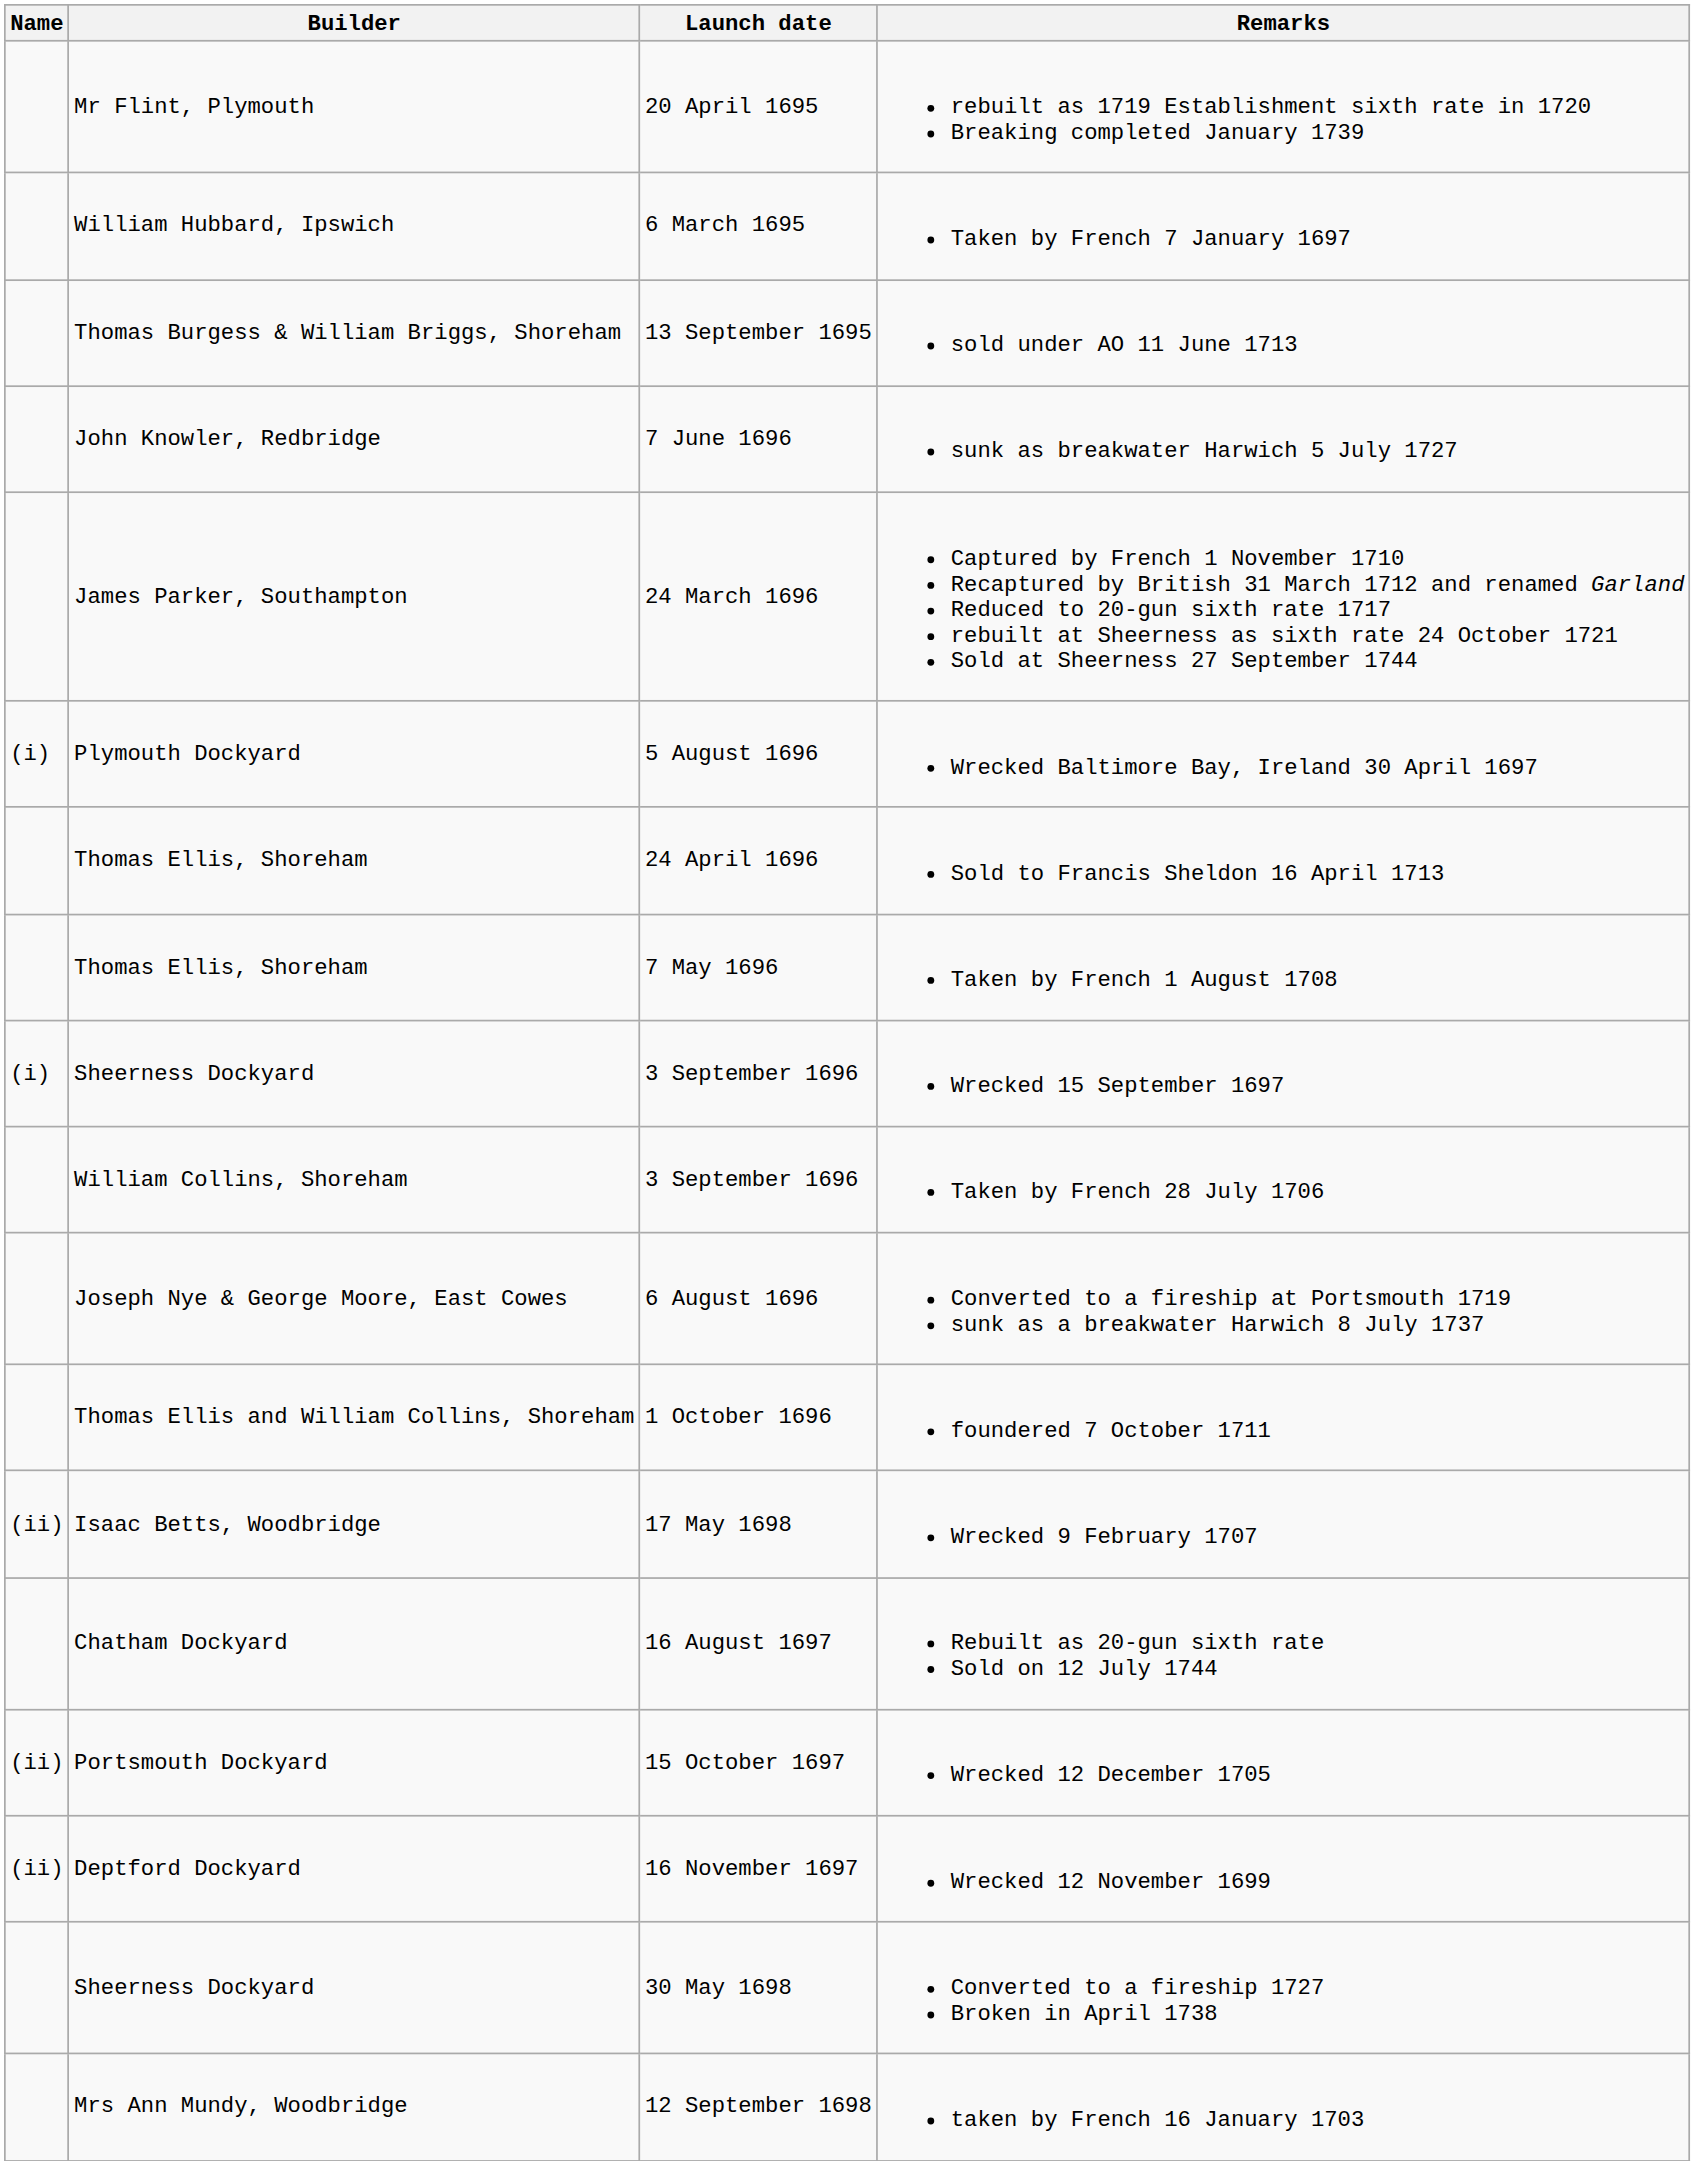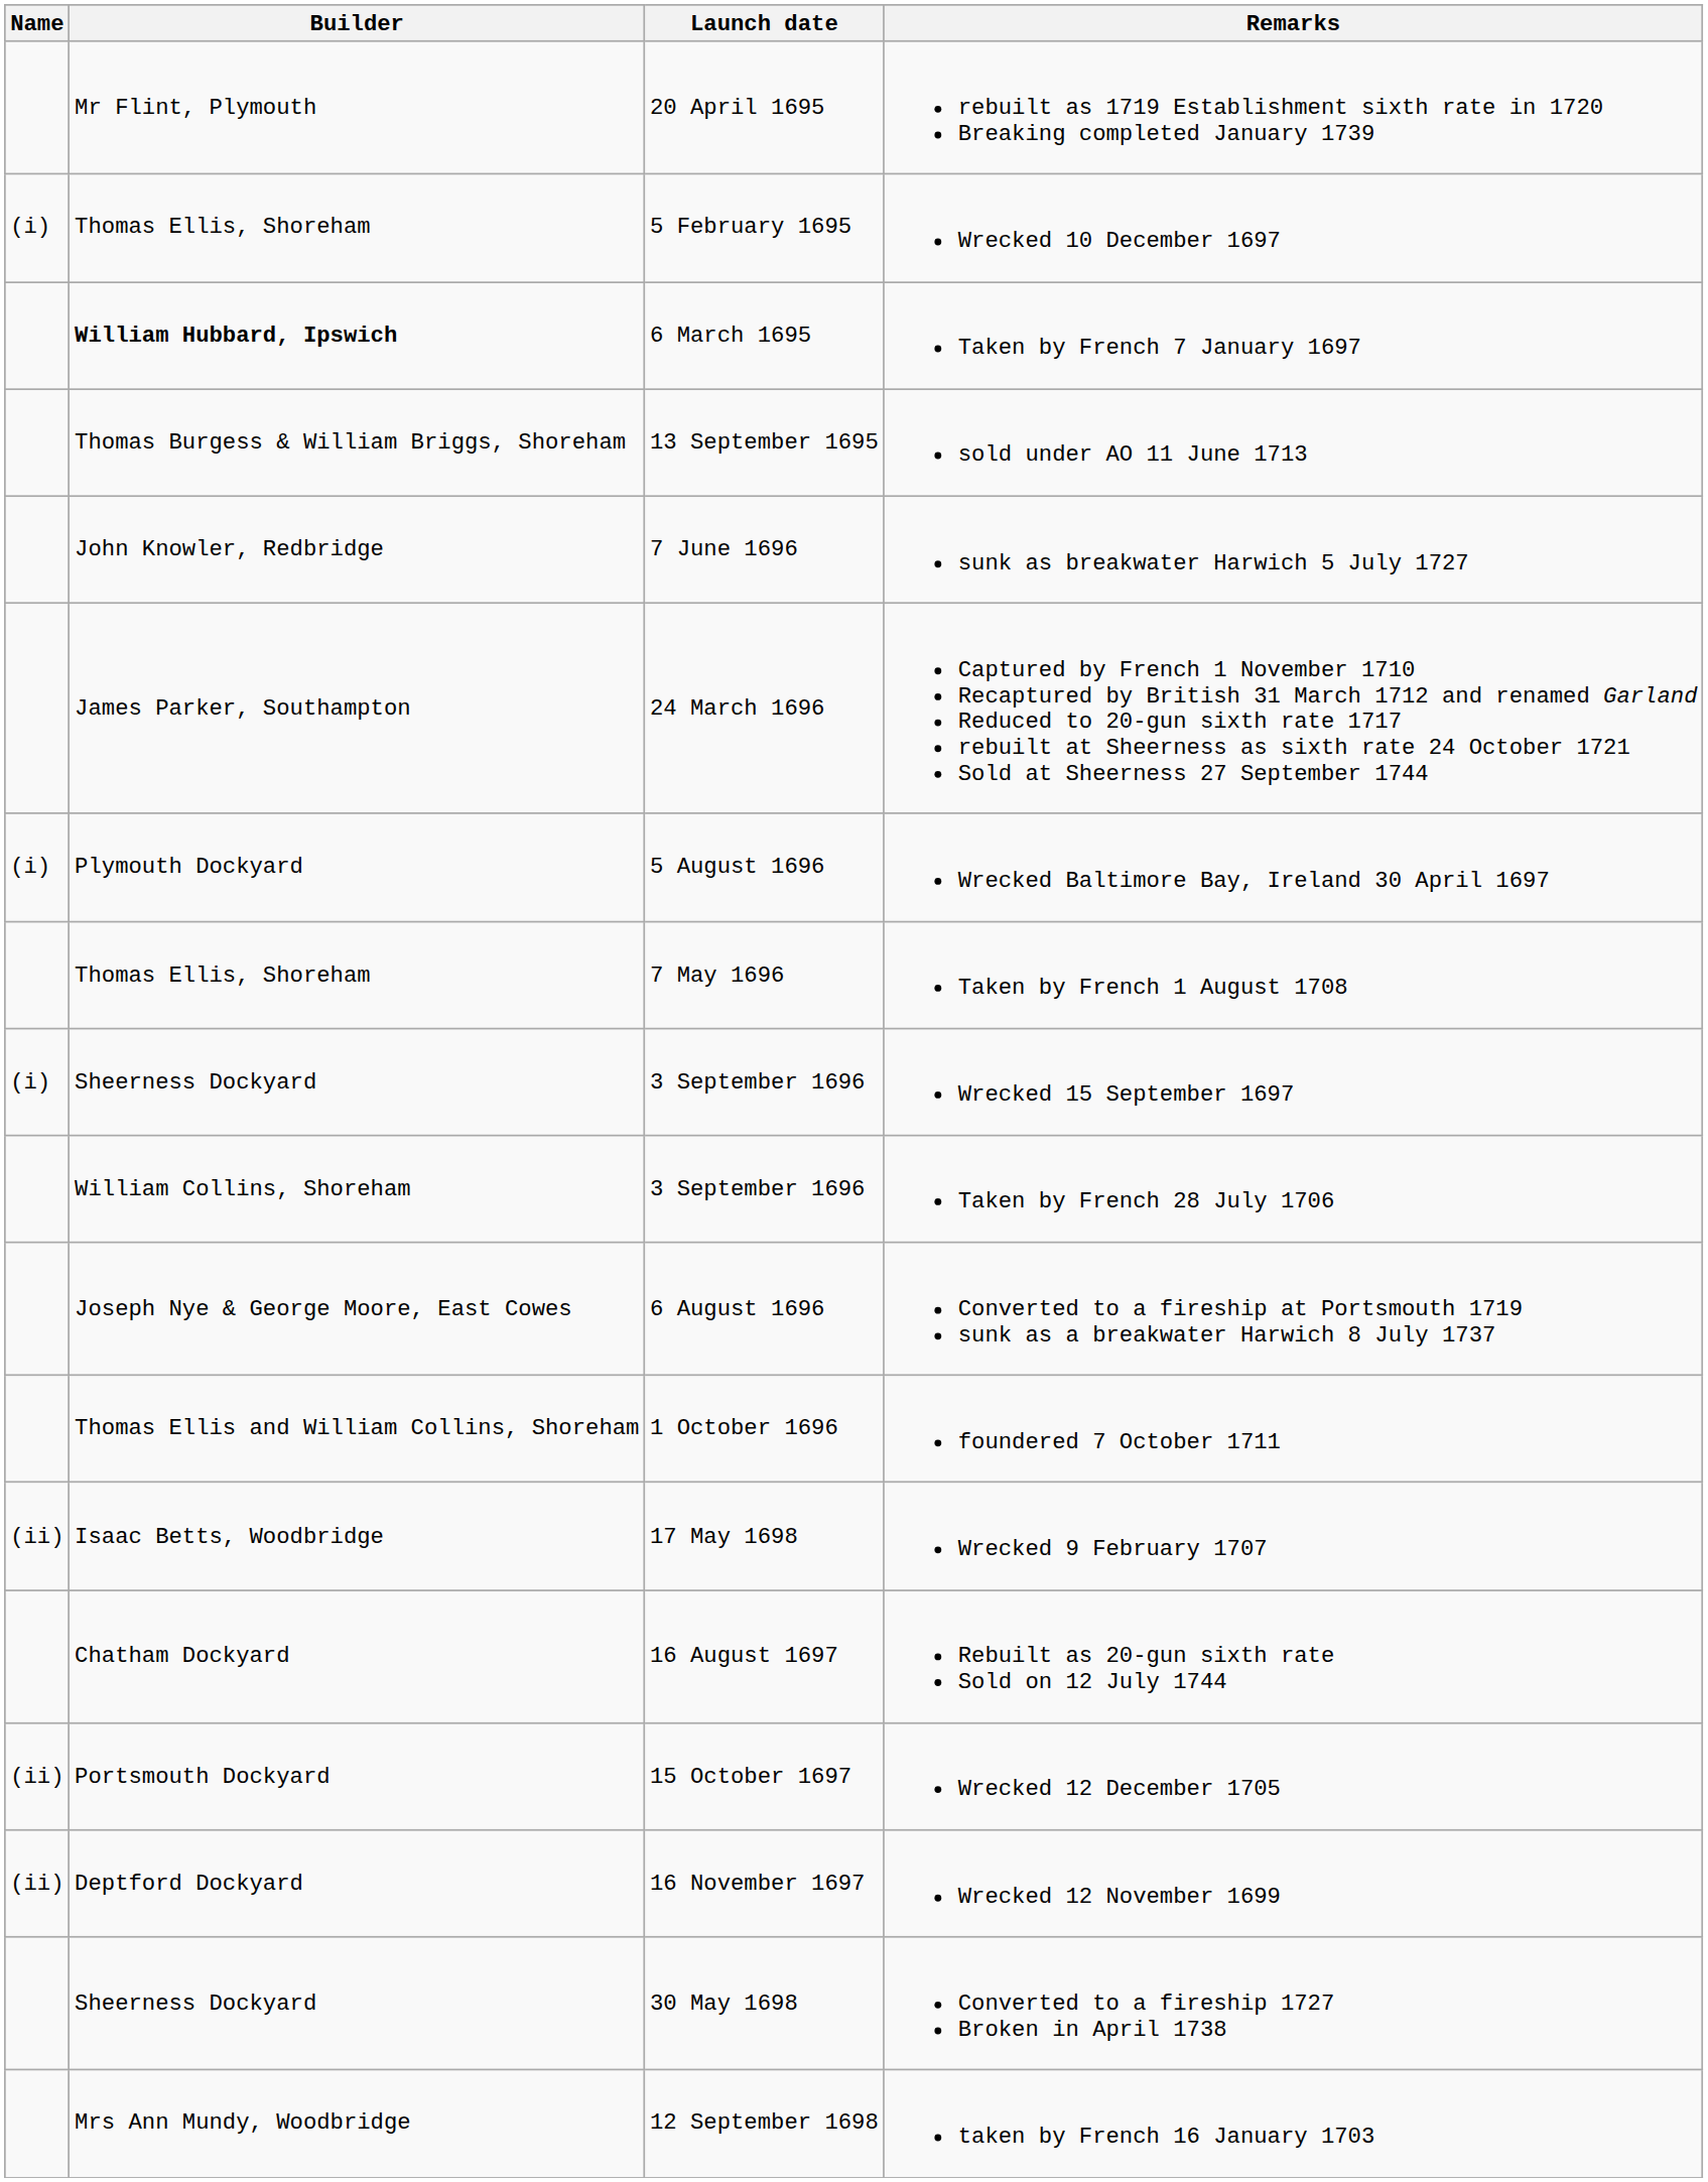+ row: (i) | Thomas Ellis, Shoreham | 5 February 1695 | Wrecked 10 December 1697
Taken by French 7 January 1697 | Builder: normal -> bold
- row: Thomas Ellis, Shoreham | 24 April 1696 | Sold to Francis Sheldon 16 April 1713
